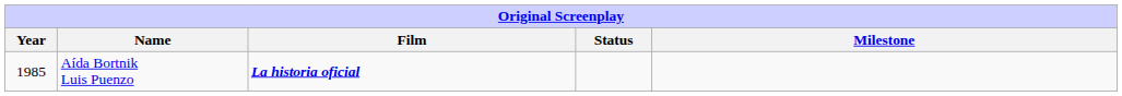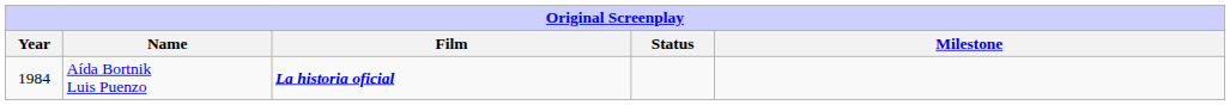Aída Bortnik Luis Puenzo | Year: 1985 -> 1984
